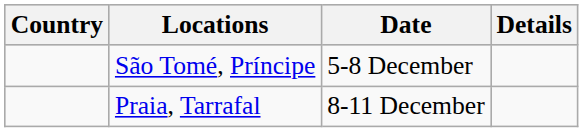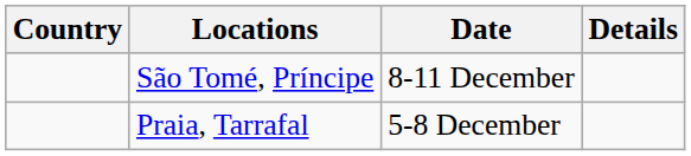São Tomé, Príncipe | Date: 5-8 December -> 8-11 December
Praia, Tarrafal | Date: 8-11 December -> 5-8 December
